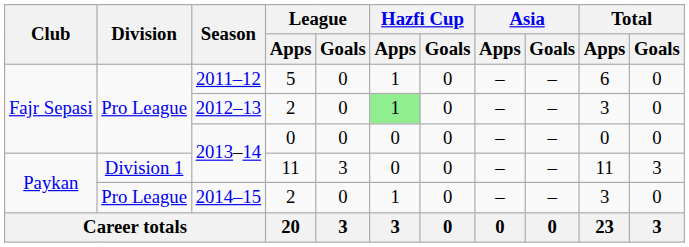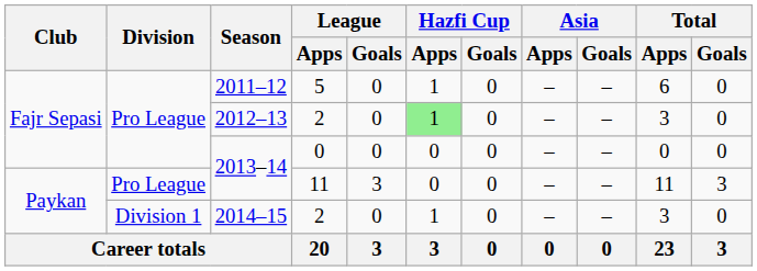2013–14 / 11 | Division: Division 1 -> Pro League
2014–15 | Division: Pro League -> Division 1
